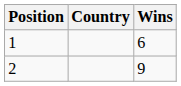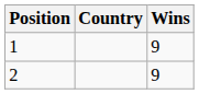1 | Wins: 6 -> 9
